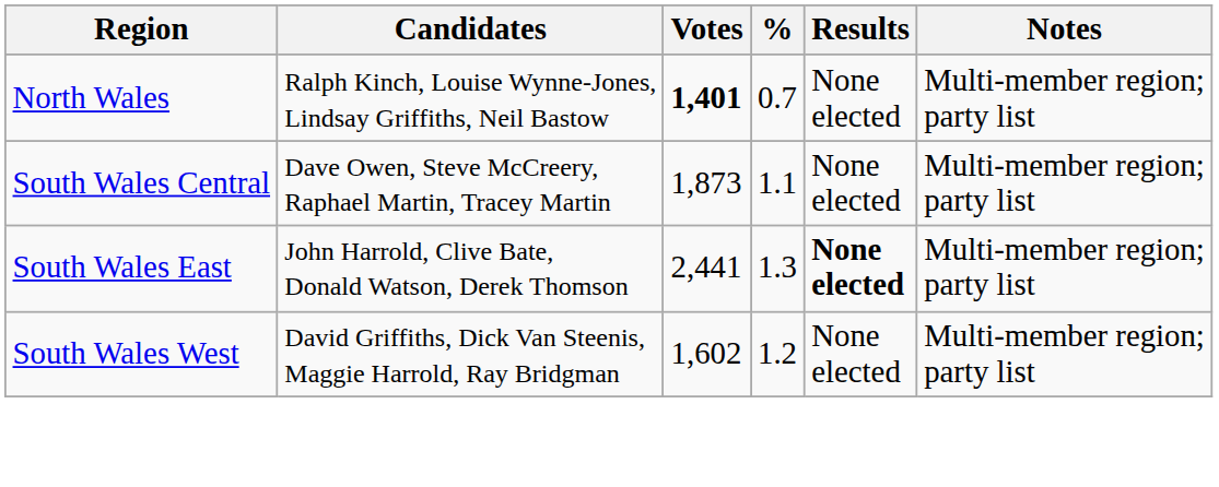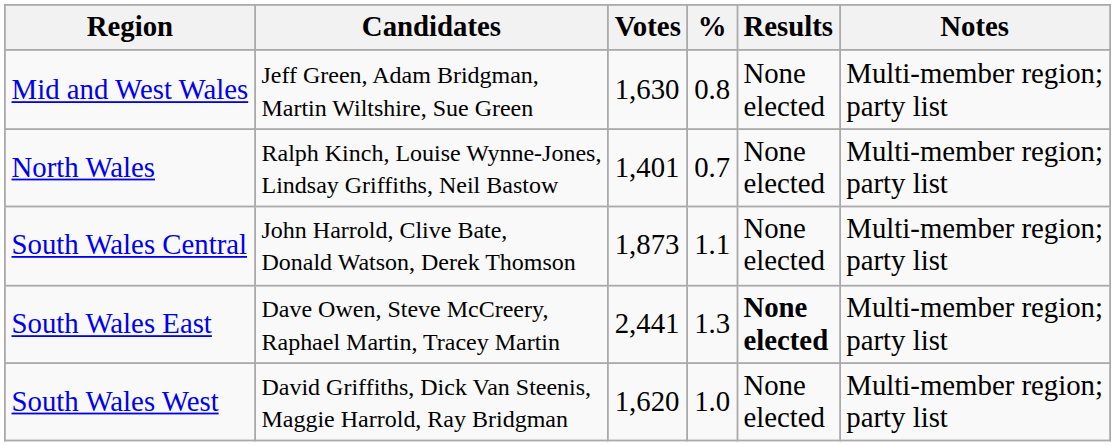+ row: Mid and West Wales | Jeff Green, Adam Bridgman, Martin Wiltshire, Sue Green | 1,630 | 0.8 | None elected | Multi-member region; party list
North Wales | Votes: bold -> normal
South Wales Central | Candidates: Dave Owen, Steve McCreery, Raphael Martin, Tracey Martin -> John Harrold, Clive Bate, Donald Watson, Derek Thomson
South Wales East | Candidates: John Harrold, Clive Bate, Donald Watson, Derek Thomson -> Dave Owen, Steve McCreery, Raphael Martin, Tracey Martin
South Wales West | Votes: 1,602 -> 1,620
South Wales West | %: 1.2 -> 1.0
